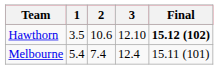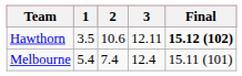Hawthorn | 3: 12.10 -> 12.11
